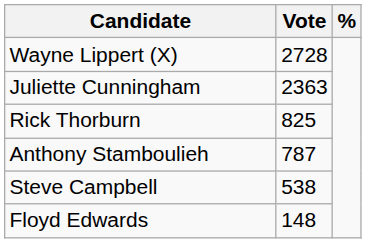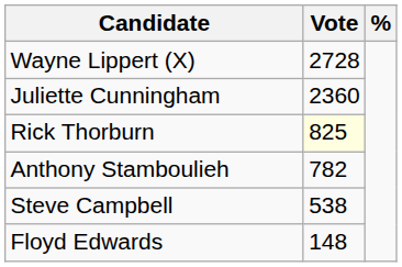Juliette Cunningham | Vote: 2363 -> 2360
Rick Thorburn | Vote: no background -> lightyellow background
Anthony Stamboulieh | Vote: 787 -> 782
